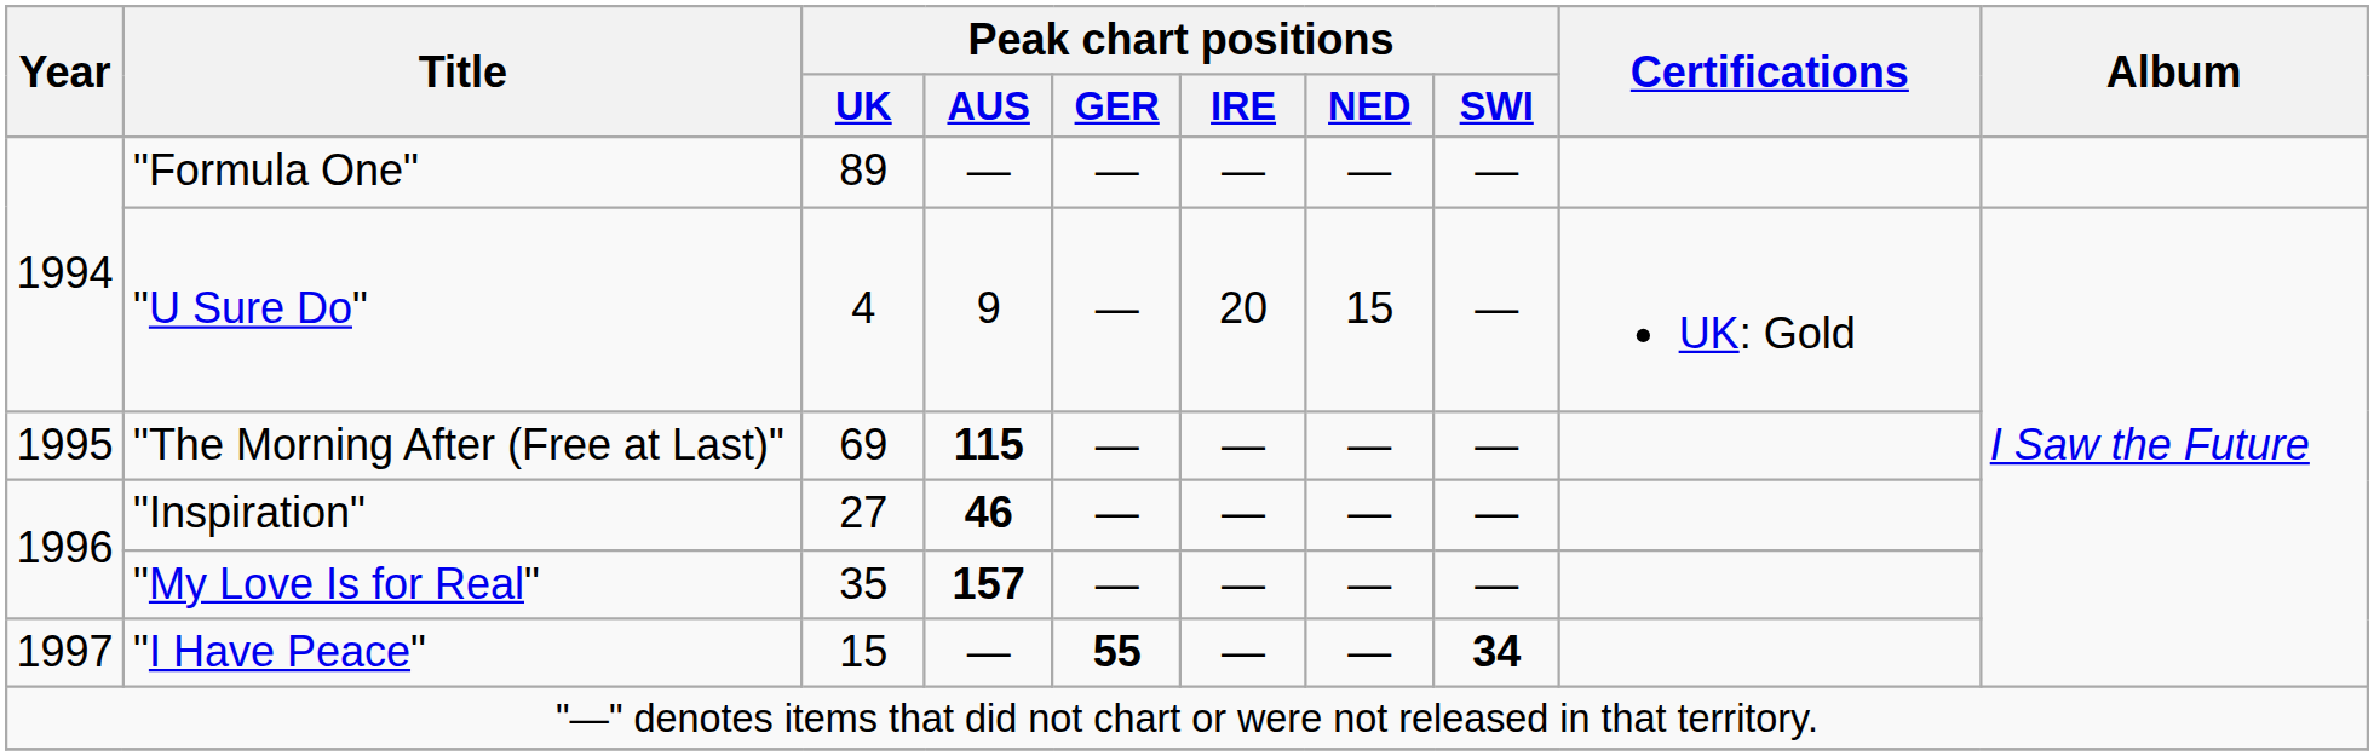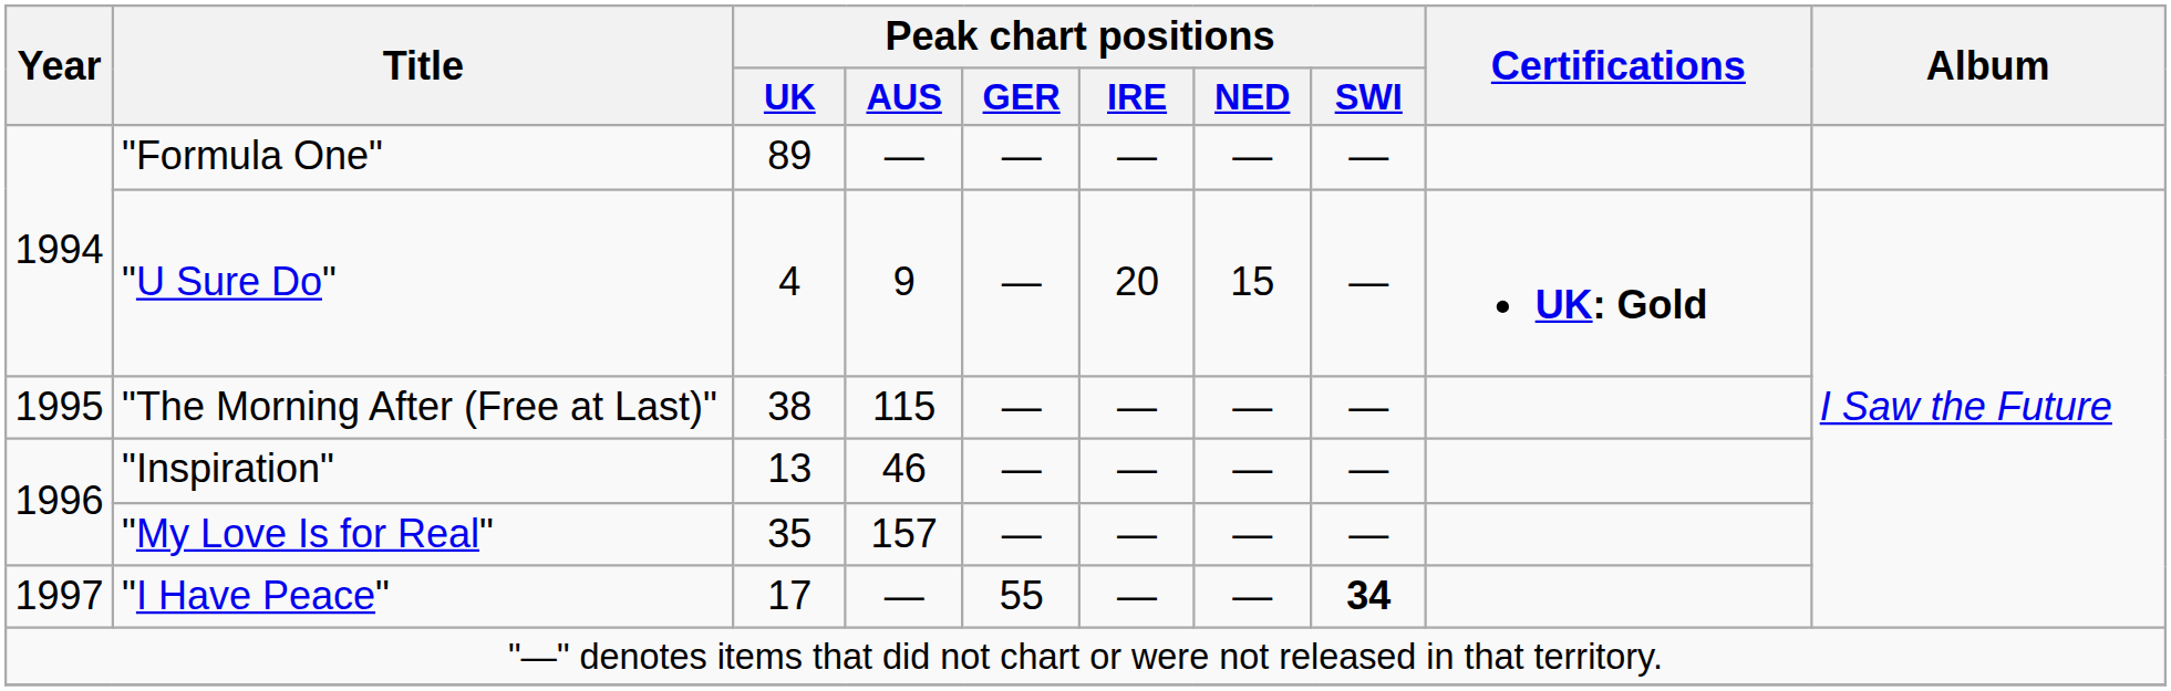"U Sure Do" | Certifications: normal -> bold
"The Morning After (Free at Last)" | Peak chart positions / UK: 69 -> 38
"The Morning After (Free at Last)" | Peak chart positions / AUS: bold -> normal
"Inspiration" | Peak chart positions / UK: 27 -> 13
"Inspiration" | Peak chart positions / AUS: bold -> normal
"My Love Is for Real" | Peak chart positions / AUS: bold -> normal
"I Have Peace" | Peak chart positions / UK: 15 -> 17
"I Have Peace" | Peak chart positions / GER: bold -> normal
